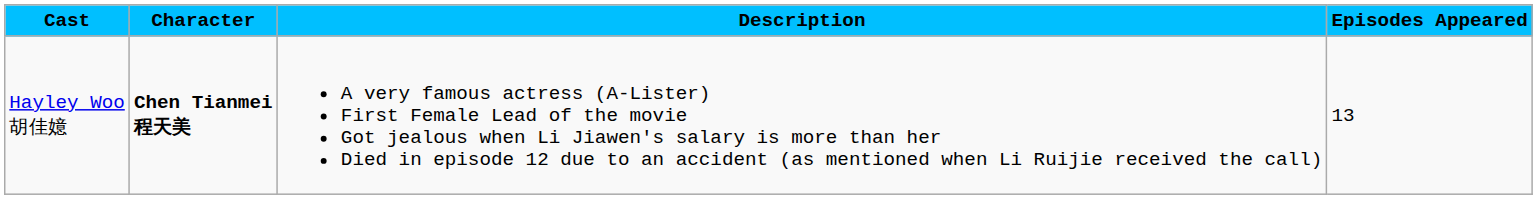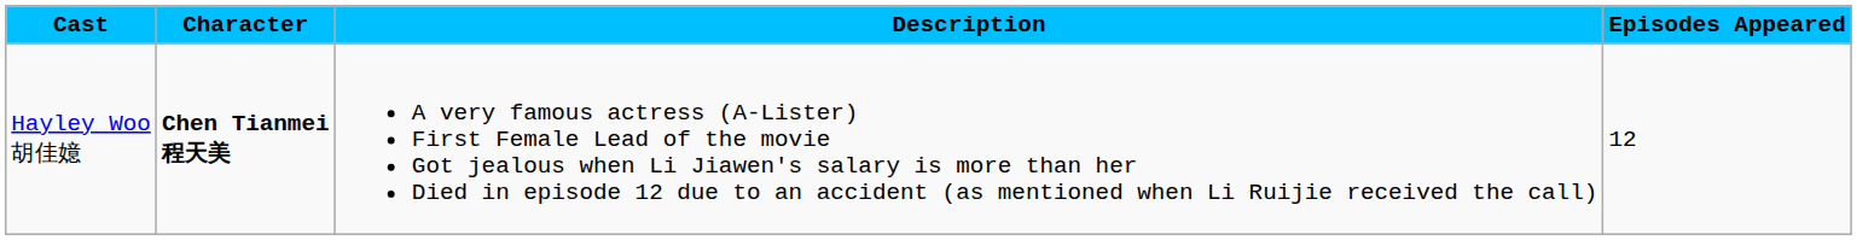Hayley Woo 胡佳嬑 | Episodes Appeared: 13 -> 12
